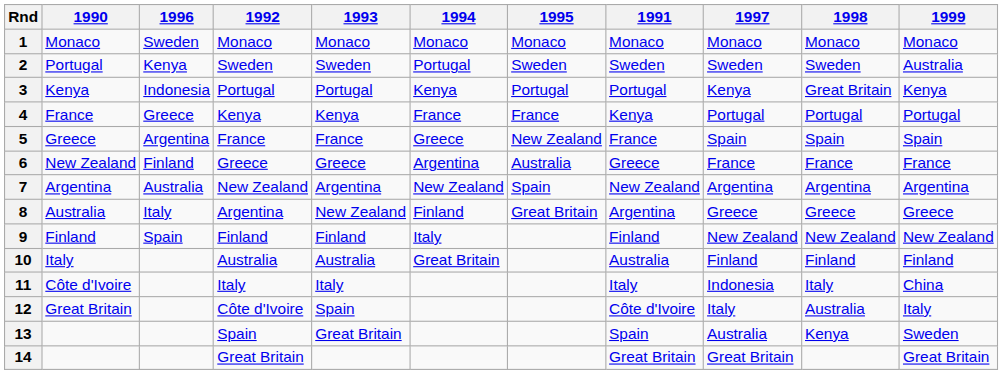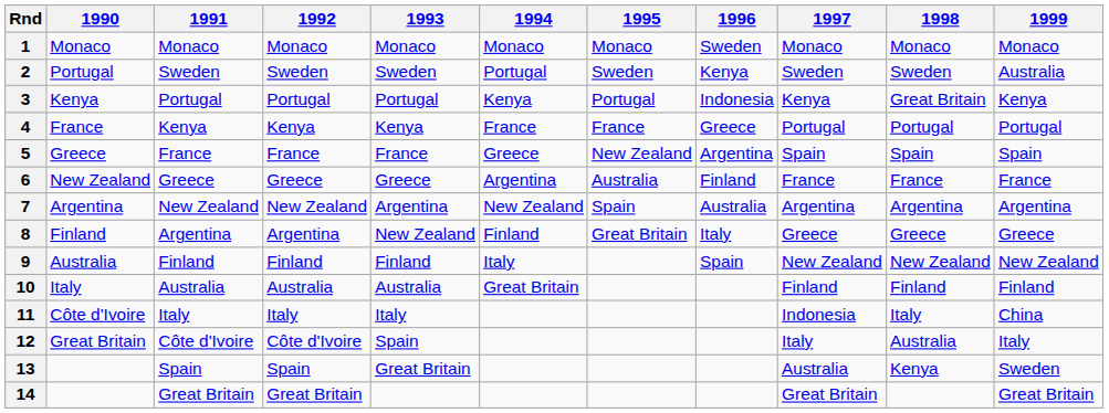columns swapped: 1991 <-> 1996
8 | 1990: Australia -> Finland
9 | 1990: Finland -> Australia
